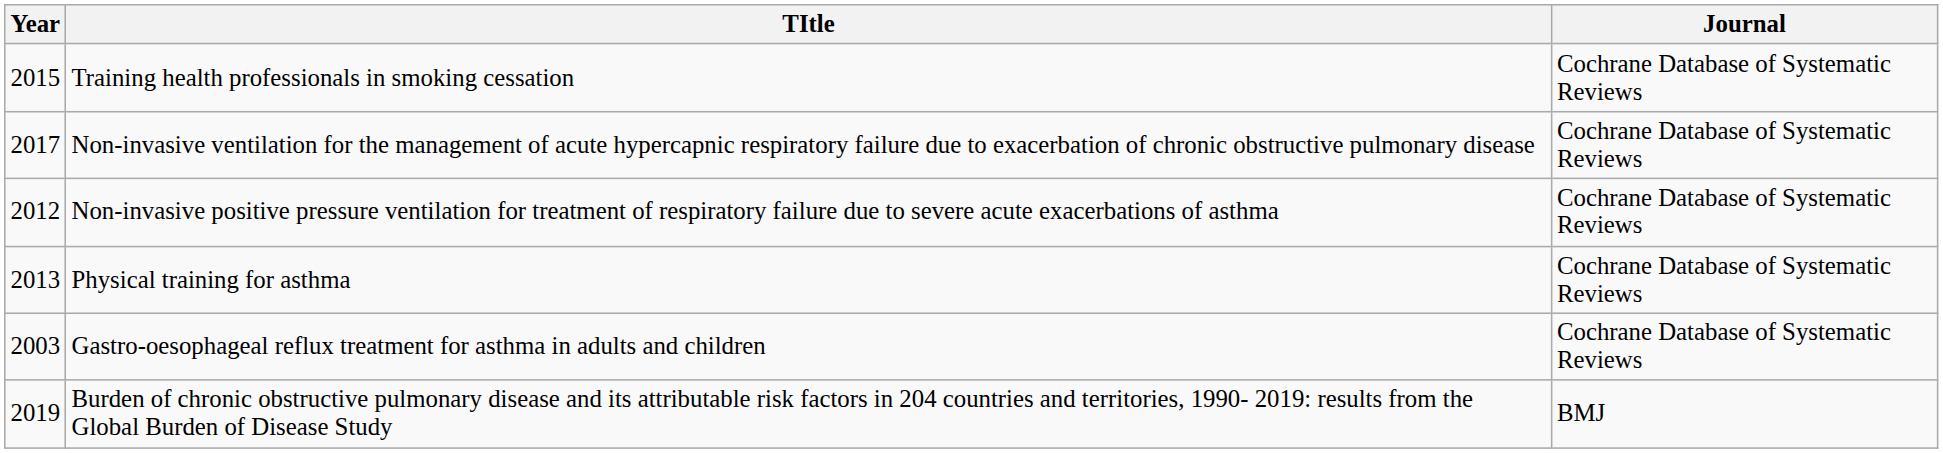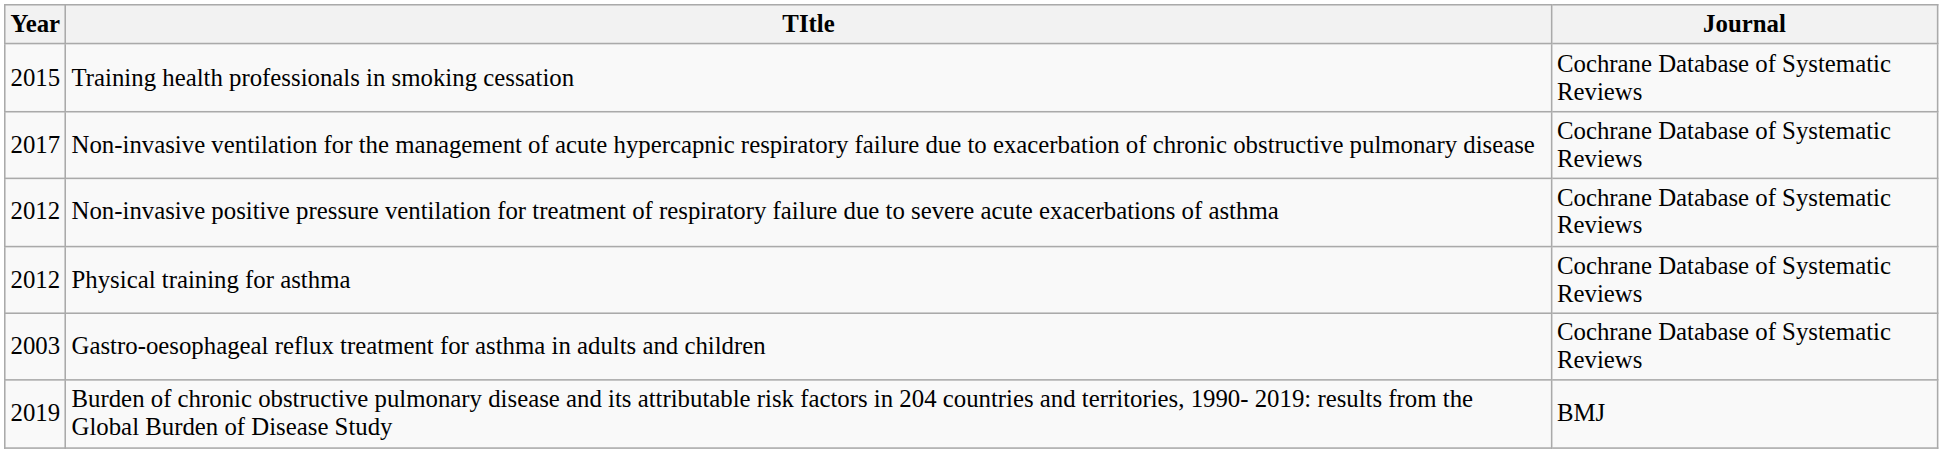Physical training for asthma | Year: 2013 -> 2012
